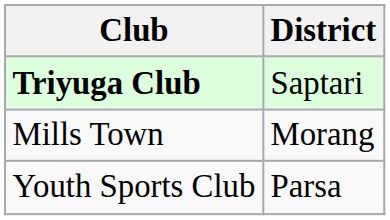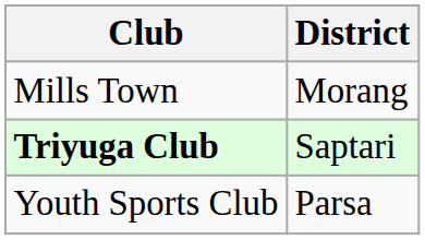rows swapped: Triyuga Club <-> Mills Town
